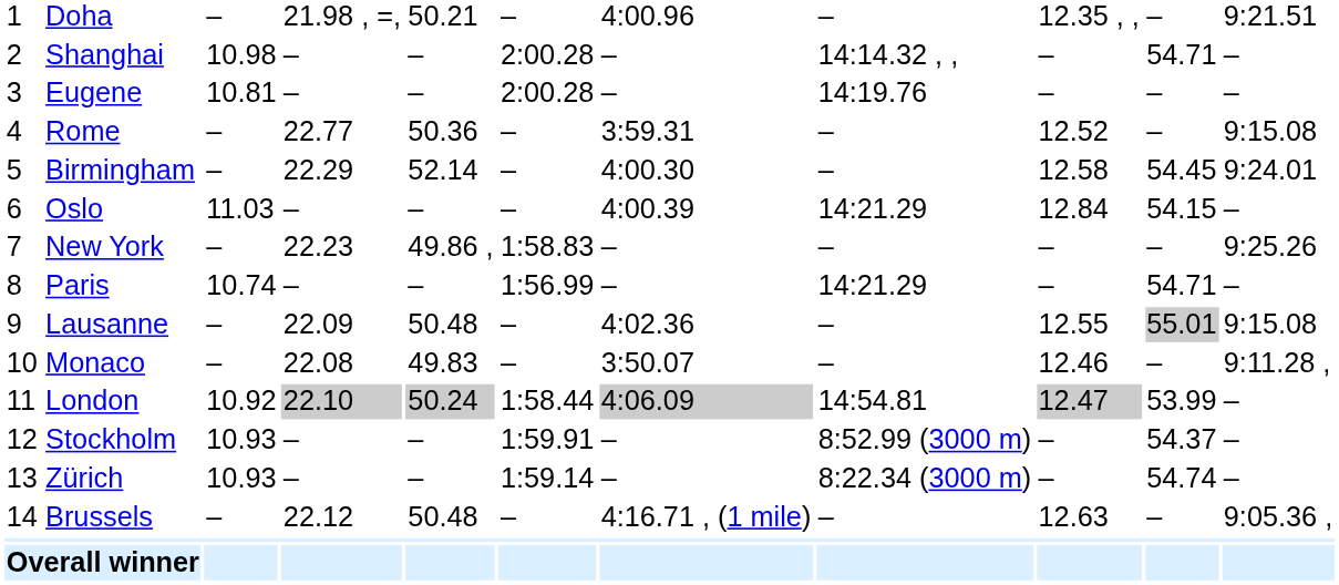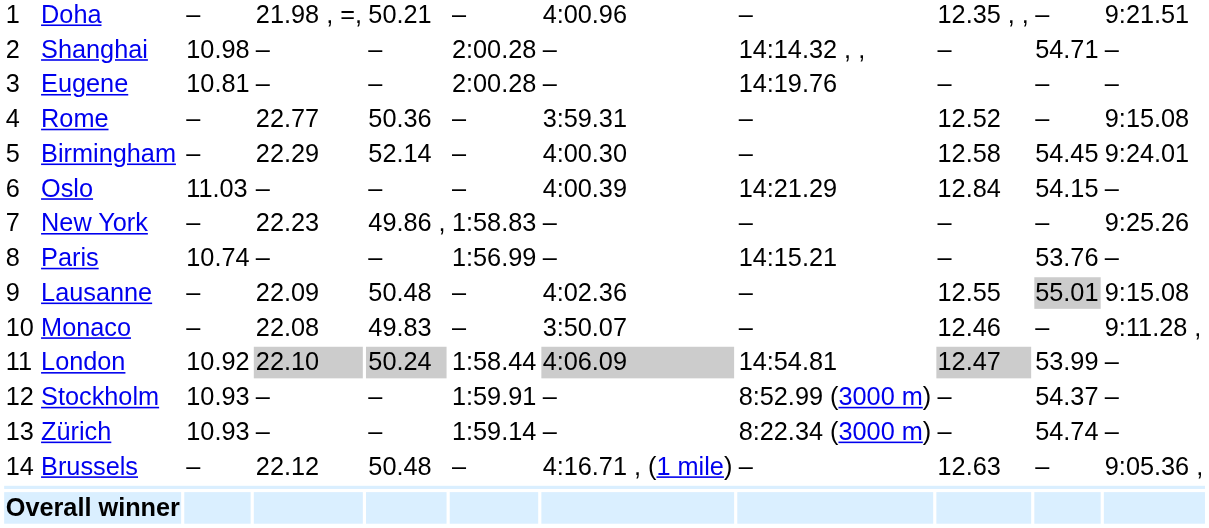Paris | column 8: 14:21.29 -> 14:15.21
Paris | column 10: 54.71 -> 53.76
